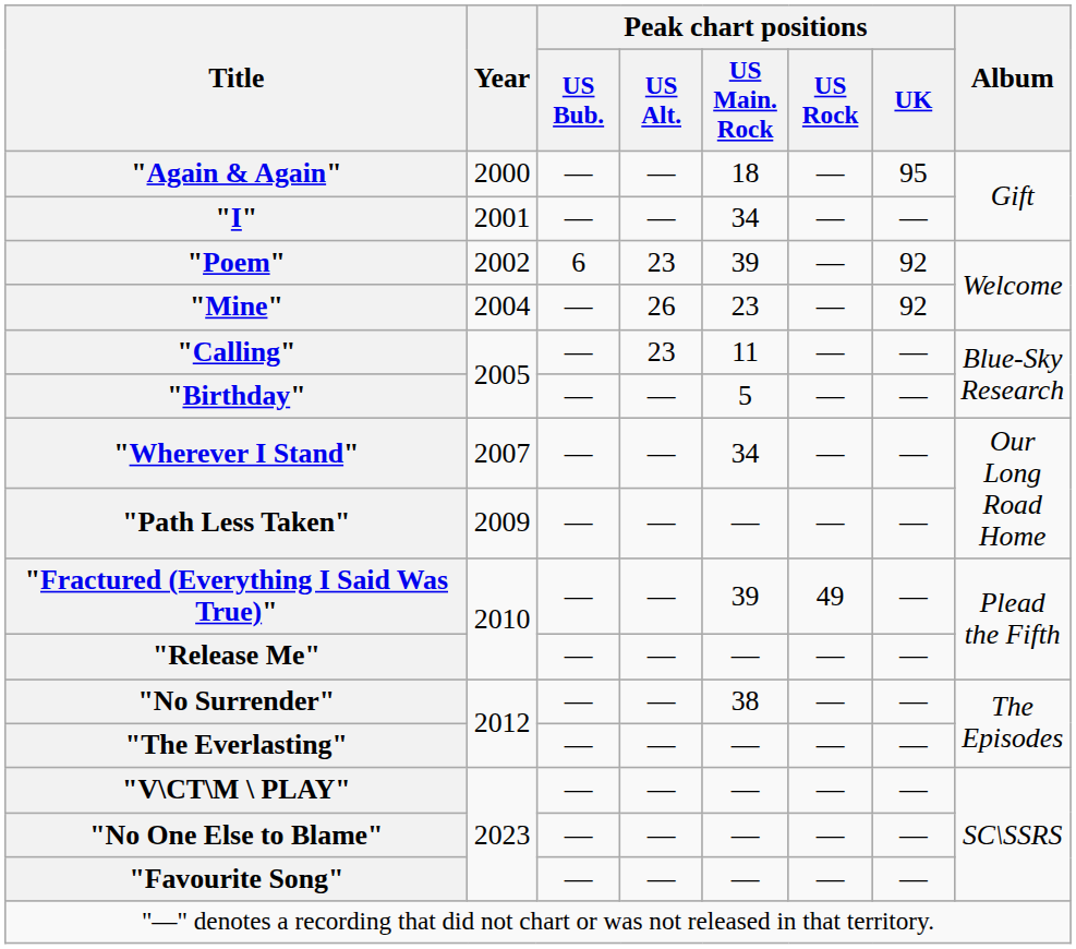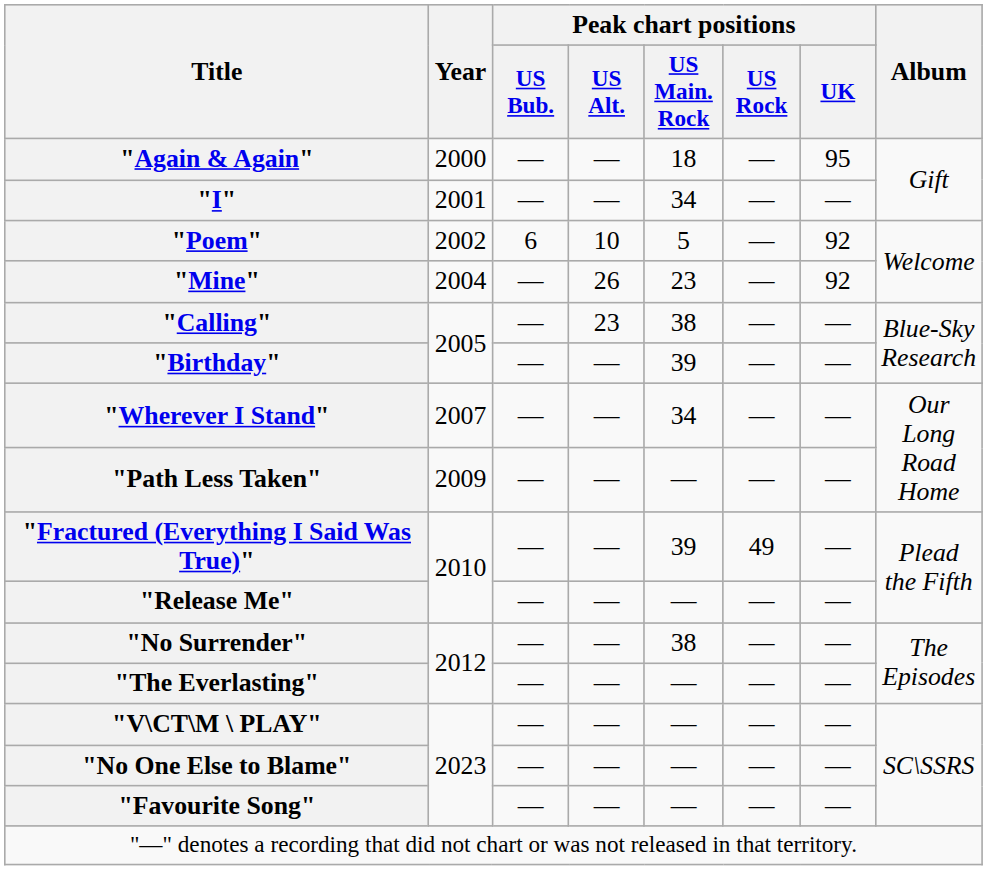"Poem" | Peak chart positions / US Alt.: 23 -> 10
"Poem" | Peak chart positions / US Main. Rock: 39 -> 5
"Calling" | Peak chart positions / US Main. Rock: 11 -> 38
"Birthday" | Peak chart positions / US Main. Rock: 5 -> 39
